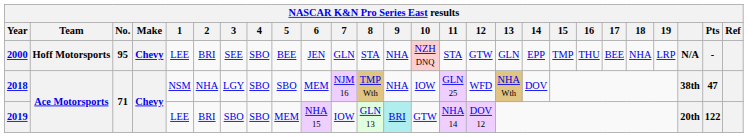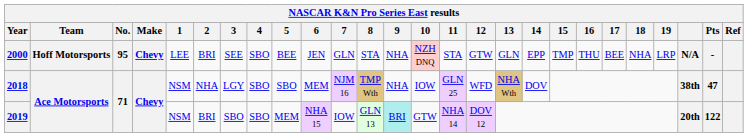2019 | 1: LEE -> NSM
